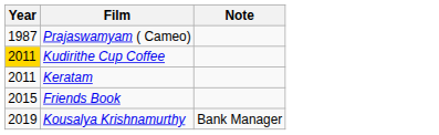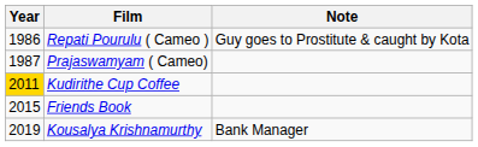+ row: 1986 | Repati Pourulu ( Cameo ) | Guy goes to Prostitute & caught by Kota
- row: 2011 | Keratam
